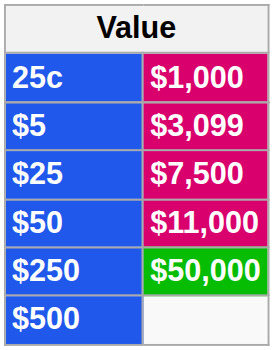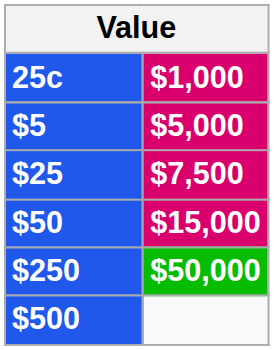$5 | $1,000: $3,099 -> $5,000
$50 | $1,000: $11,000 -> $15,000
